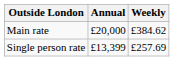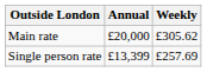Main rate | Weekly: £384.62 -> £305.62
